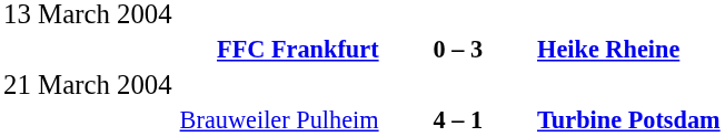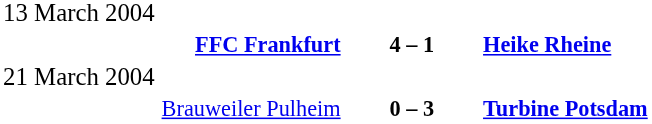FFC Frankfurt | column 2: 0 – 3 -> 4 – 1
Brauweiler Pulheim | column 2: 4 – 1 -> 0 – 3
